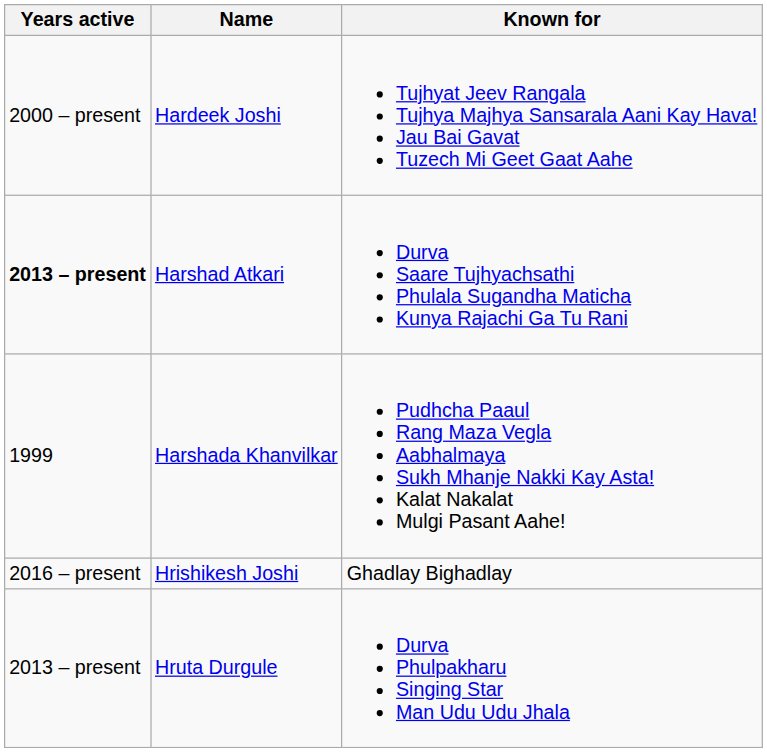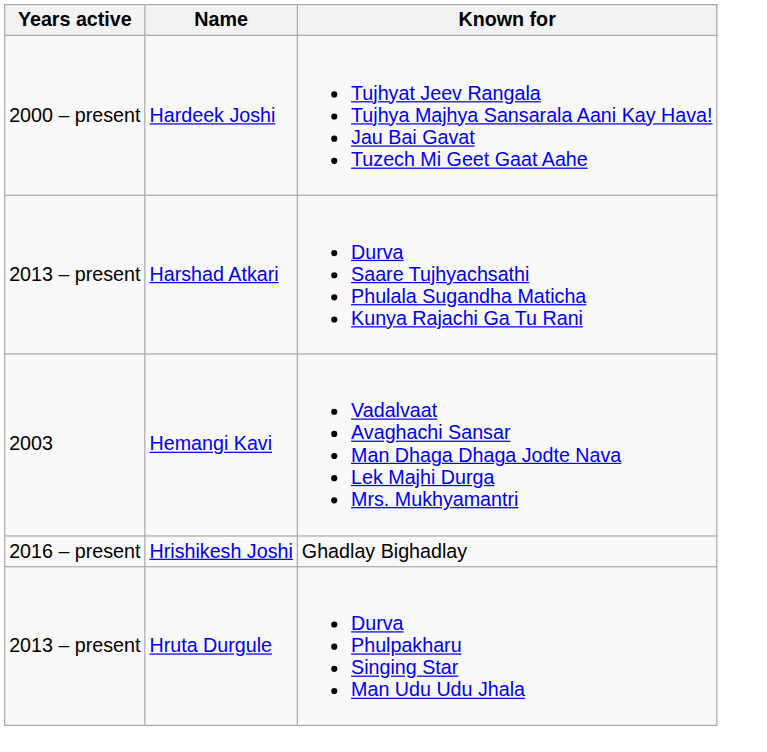Harshad Atkari | Years active: bold -> normal
- row: 1999 | Harshada Khanvilkar | Pudhcha Paaul Rang Maza Vegla Aabhalmaya Sukh Mhanje Nakki Kay Asta! Kalat Nakalat Mulgi Pasant Aahe!
+ row: 2003 | Hemangi Kavi | Vadalvaat Avaghachi Sansar Man Dhaga Dhaga Jodte Nava Lek Majhi Durga Mrs. Mukhyamantri
